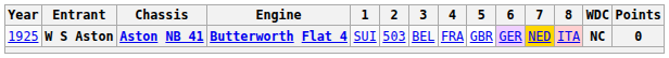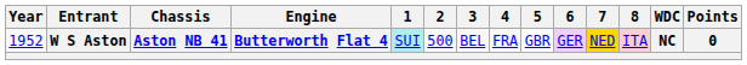W S Aston | Year: 1925 -> 1952
W S Aston | 1: no background -> paleturquoise background
W S Aston | 2: 503 -> 500
